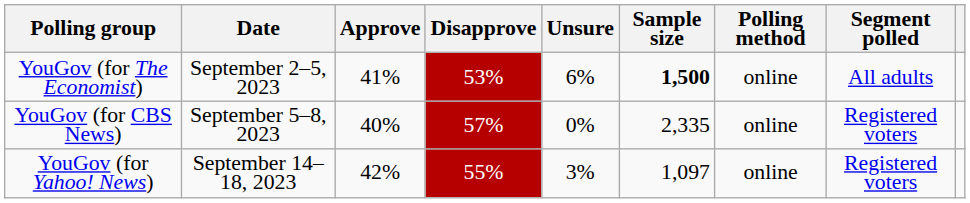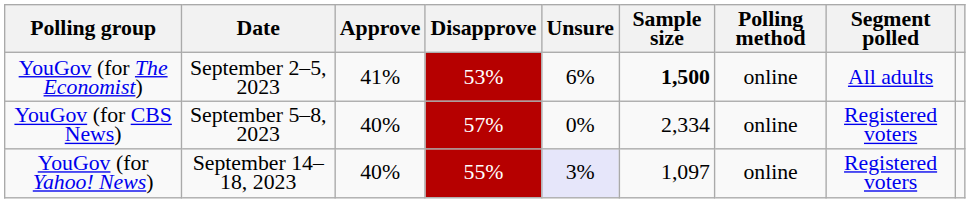YouGov (for CBS News) | Sample size: 2,335 -> 2,334
YouGov (for Yahoo! News) | Approve: 42% -> 40%
YouGov (for Yahoo! News) | Unsure: no background -> lavender background
